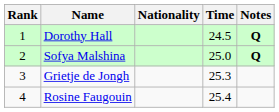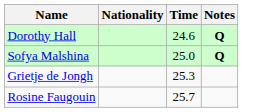- column: Rank | 1 | 2 | 3 | 4
Dorothy Hall | Time: 24.5 -> 24.6
Rosine Faugouin | Time: 25.4 -> 25.7
